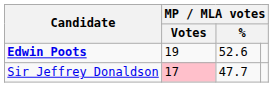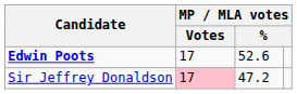Edwin Poots | MP / MLA votes / Votes: 19 -> 17
Sir Jeffrey Donaldson | column 3: 47.7 -> 47.2
